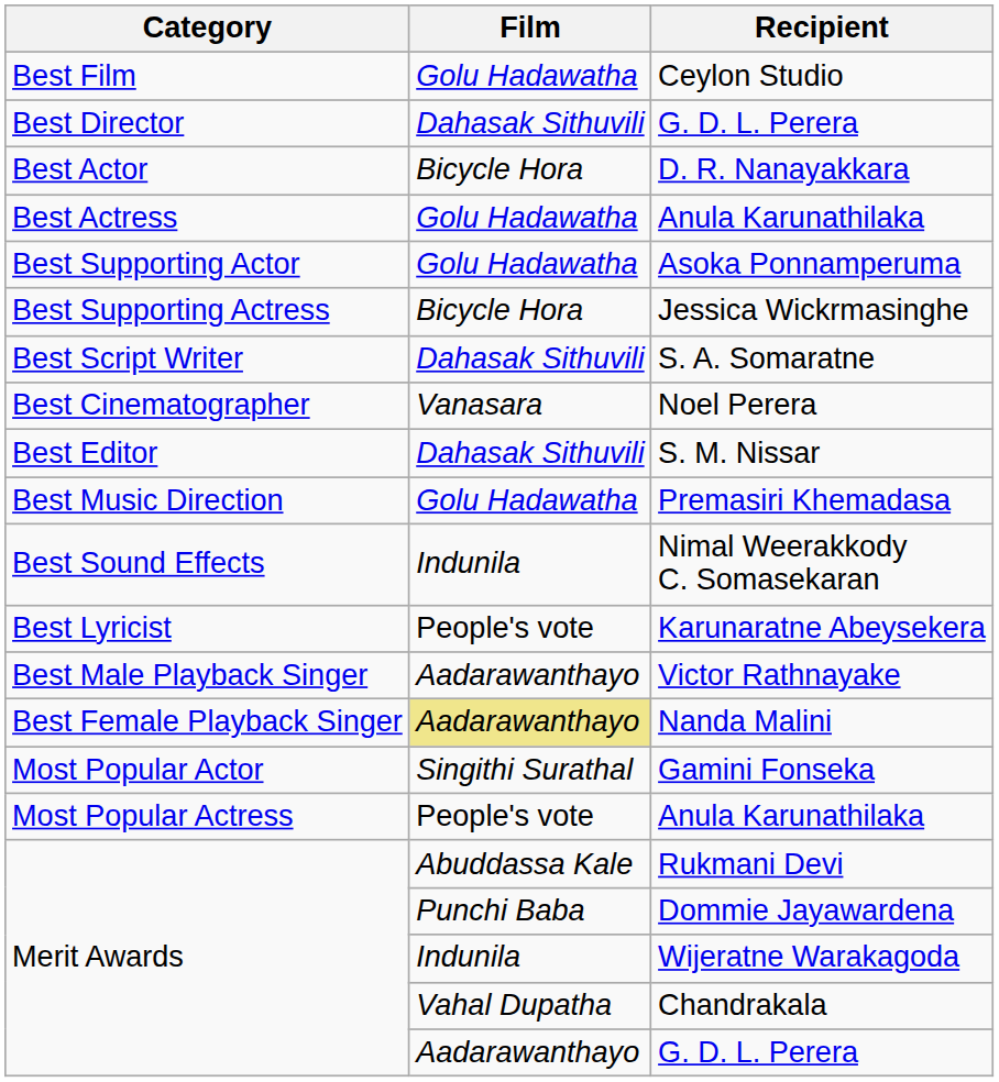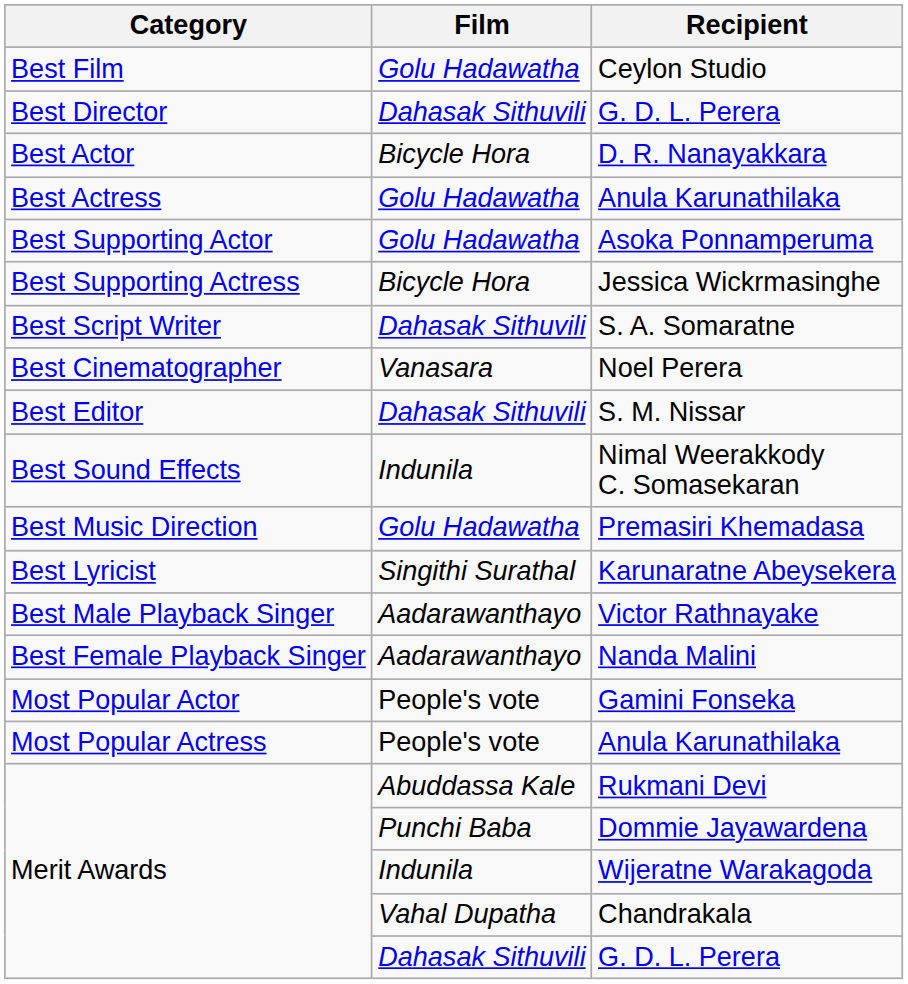rows swapped: Nimal Weerakkody C. Somasekaran <-> Premasiri Khemadasa
Karunaratne Abeysekera | Film: People's vote -> Singithi Surathal
Nanda Malini | Film: khaki background -> no background
Gamini Fonseka | Film: Singithi Surathal -> People's vote
Merit Awards / G. D. L. Perera | Film: Aadarawanthayo -> Dahasak Sithuvili
